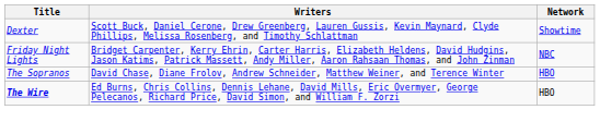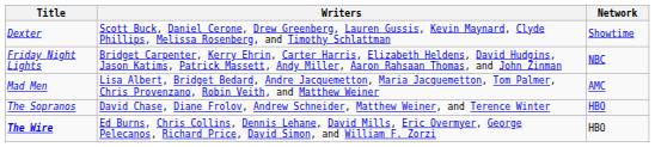+ row: Mad Men | Lisa Albert, Bridget Bedard, Andre Jacquemetton, Maria Jacquemetton, Tom Palmer, Chris Provenzano, Robin Veith, and Matthew Weiner | AMC
